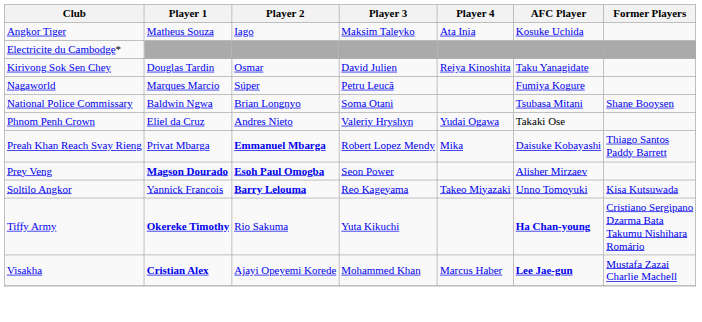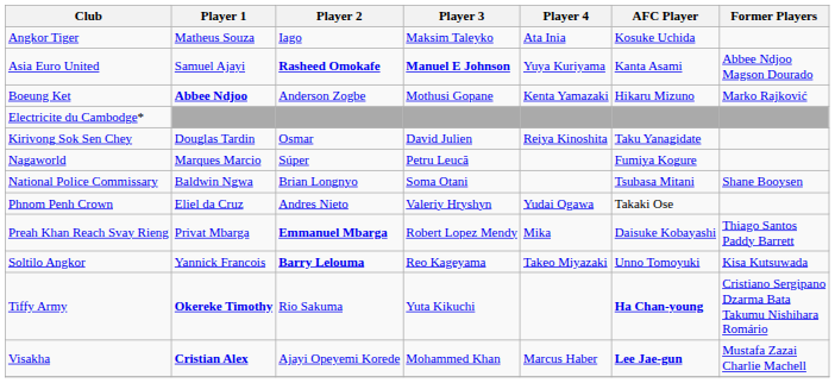+ row: Asia Euro United | Samuel Ajayi | Rasheed Omokafe | Manuel E Johnson | Yuya Kuriyama | Kanta Asami | Abbee Ndjoo Magson Dourado
+ row: Boeung Ket | Abbee Ndjoo | Anderson Zogbe | Mothusi Gopane | Kenta Yamazaki | Hikaru Mizuno | Marko Rajković
- row: Prey Veng | Magson Dourado | Esoh Paul Omogba | Seon Power | Alisher Mirzaev
